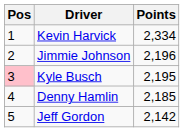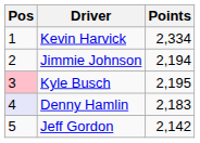Jimmie Johnson | Points: 2,196 -> 2,194
Denny Hamlin | Pos: no background -> lavender background
Denny Hamlin | Points: 2,185 -> 2,183
